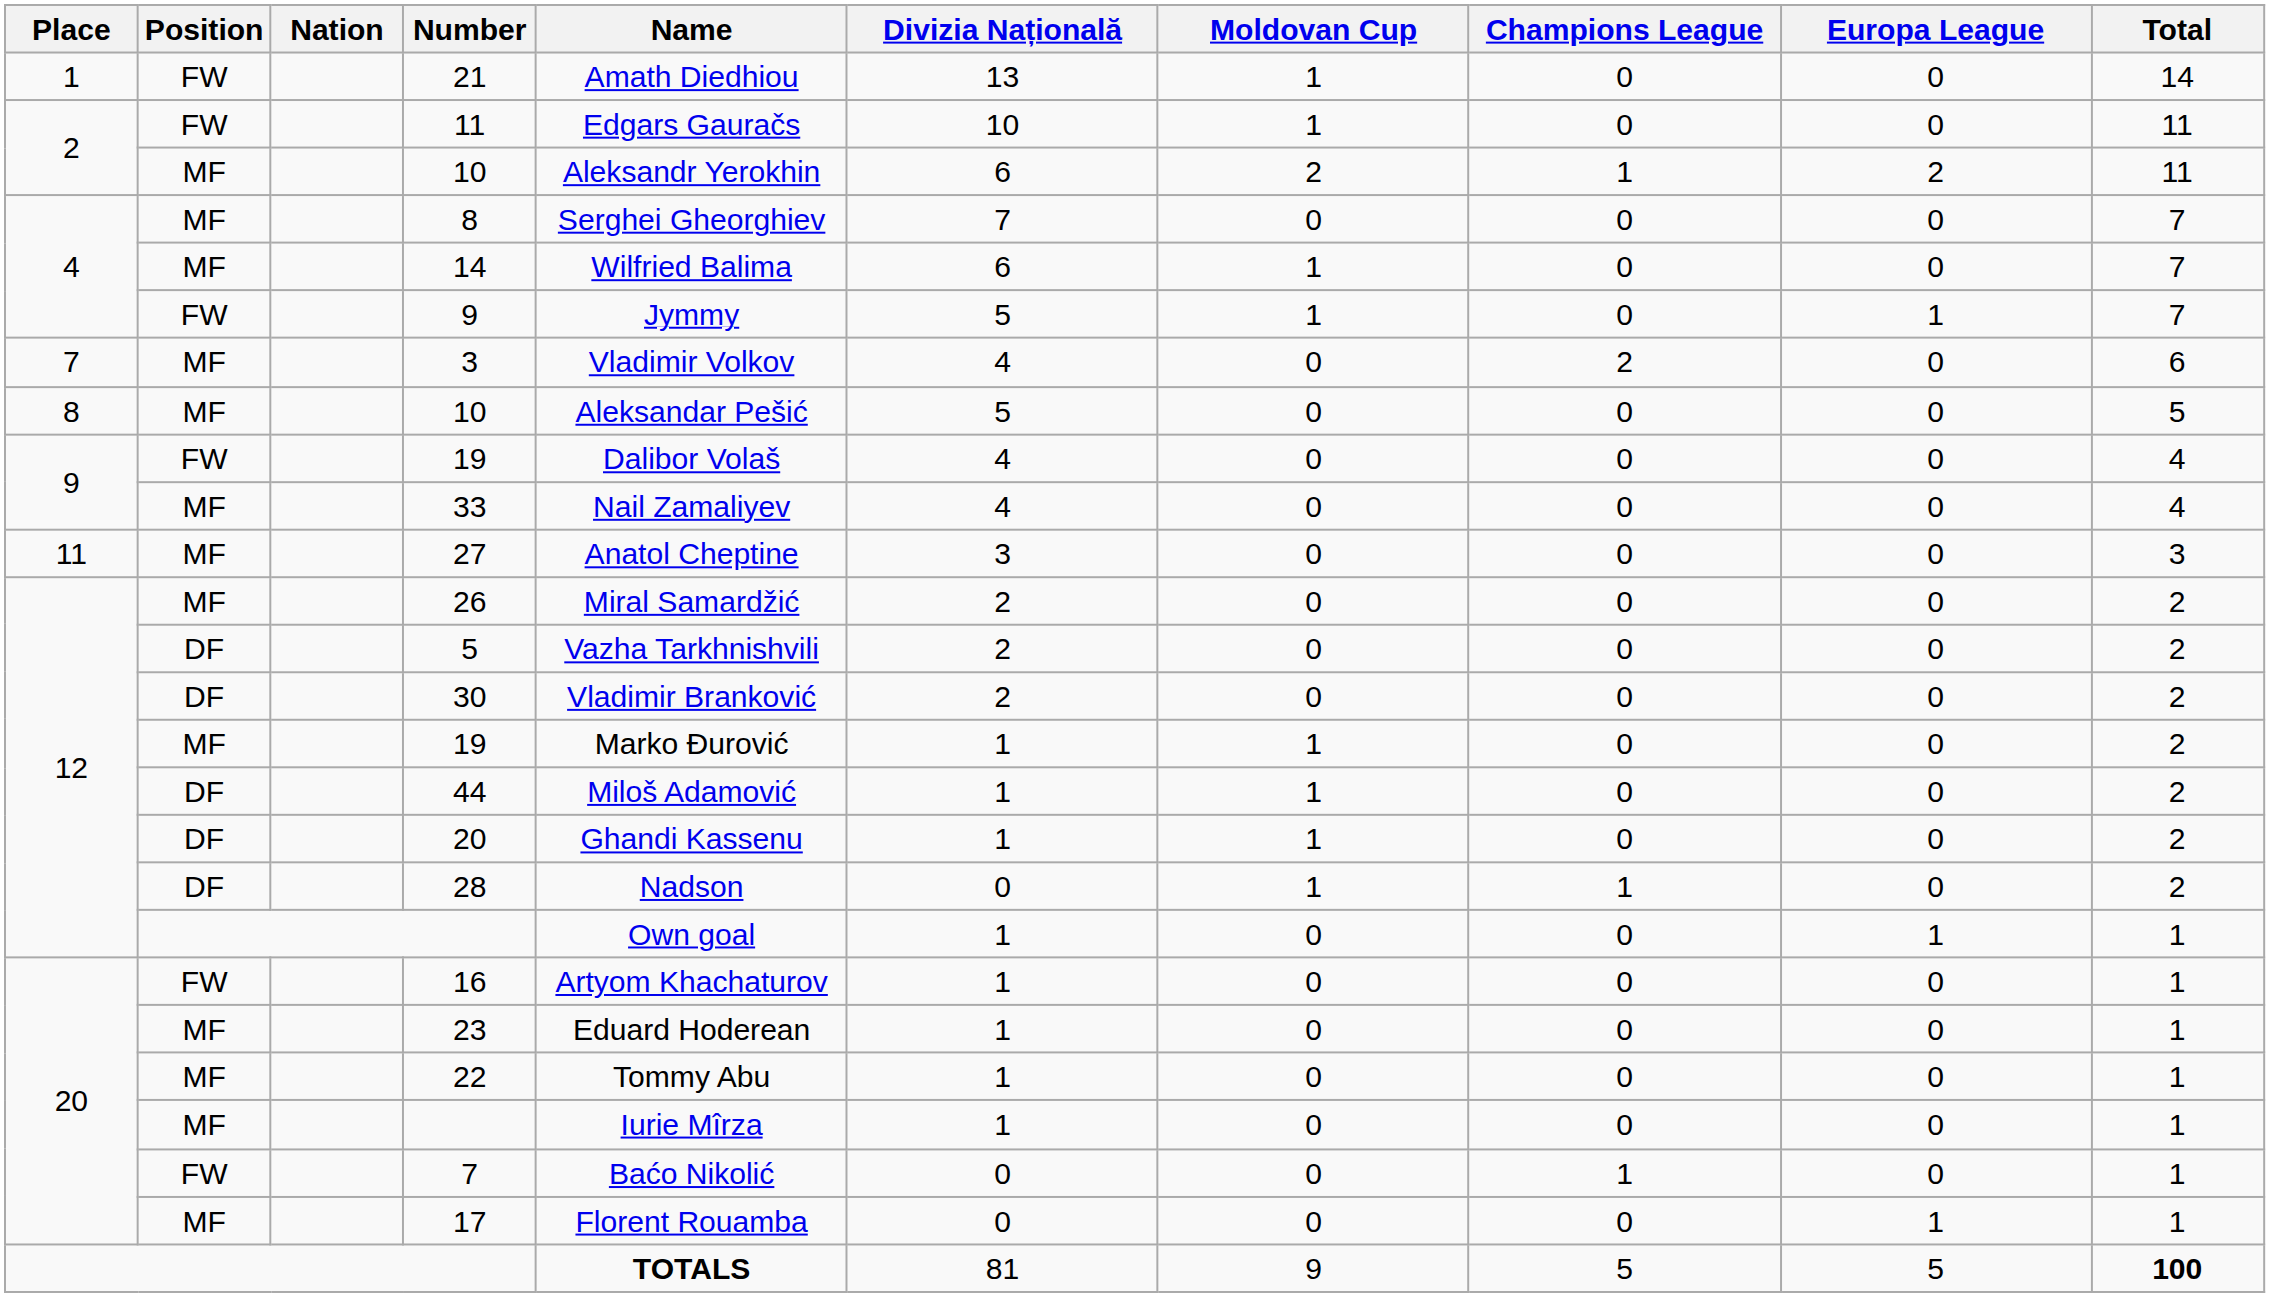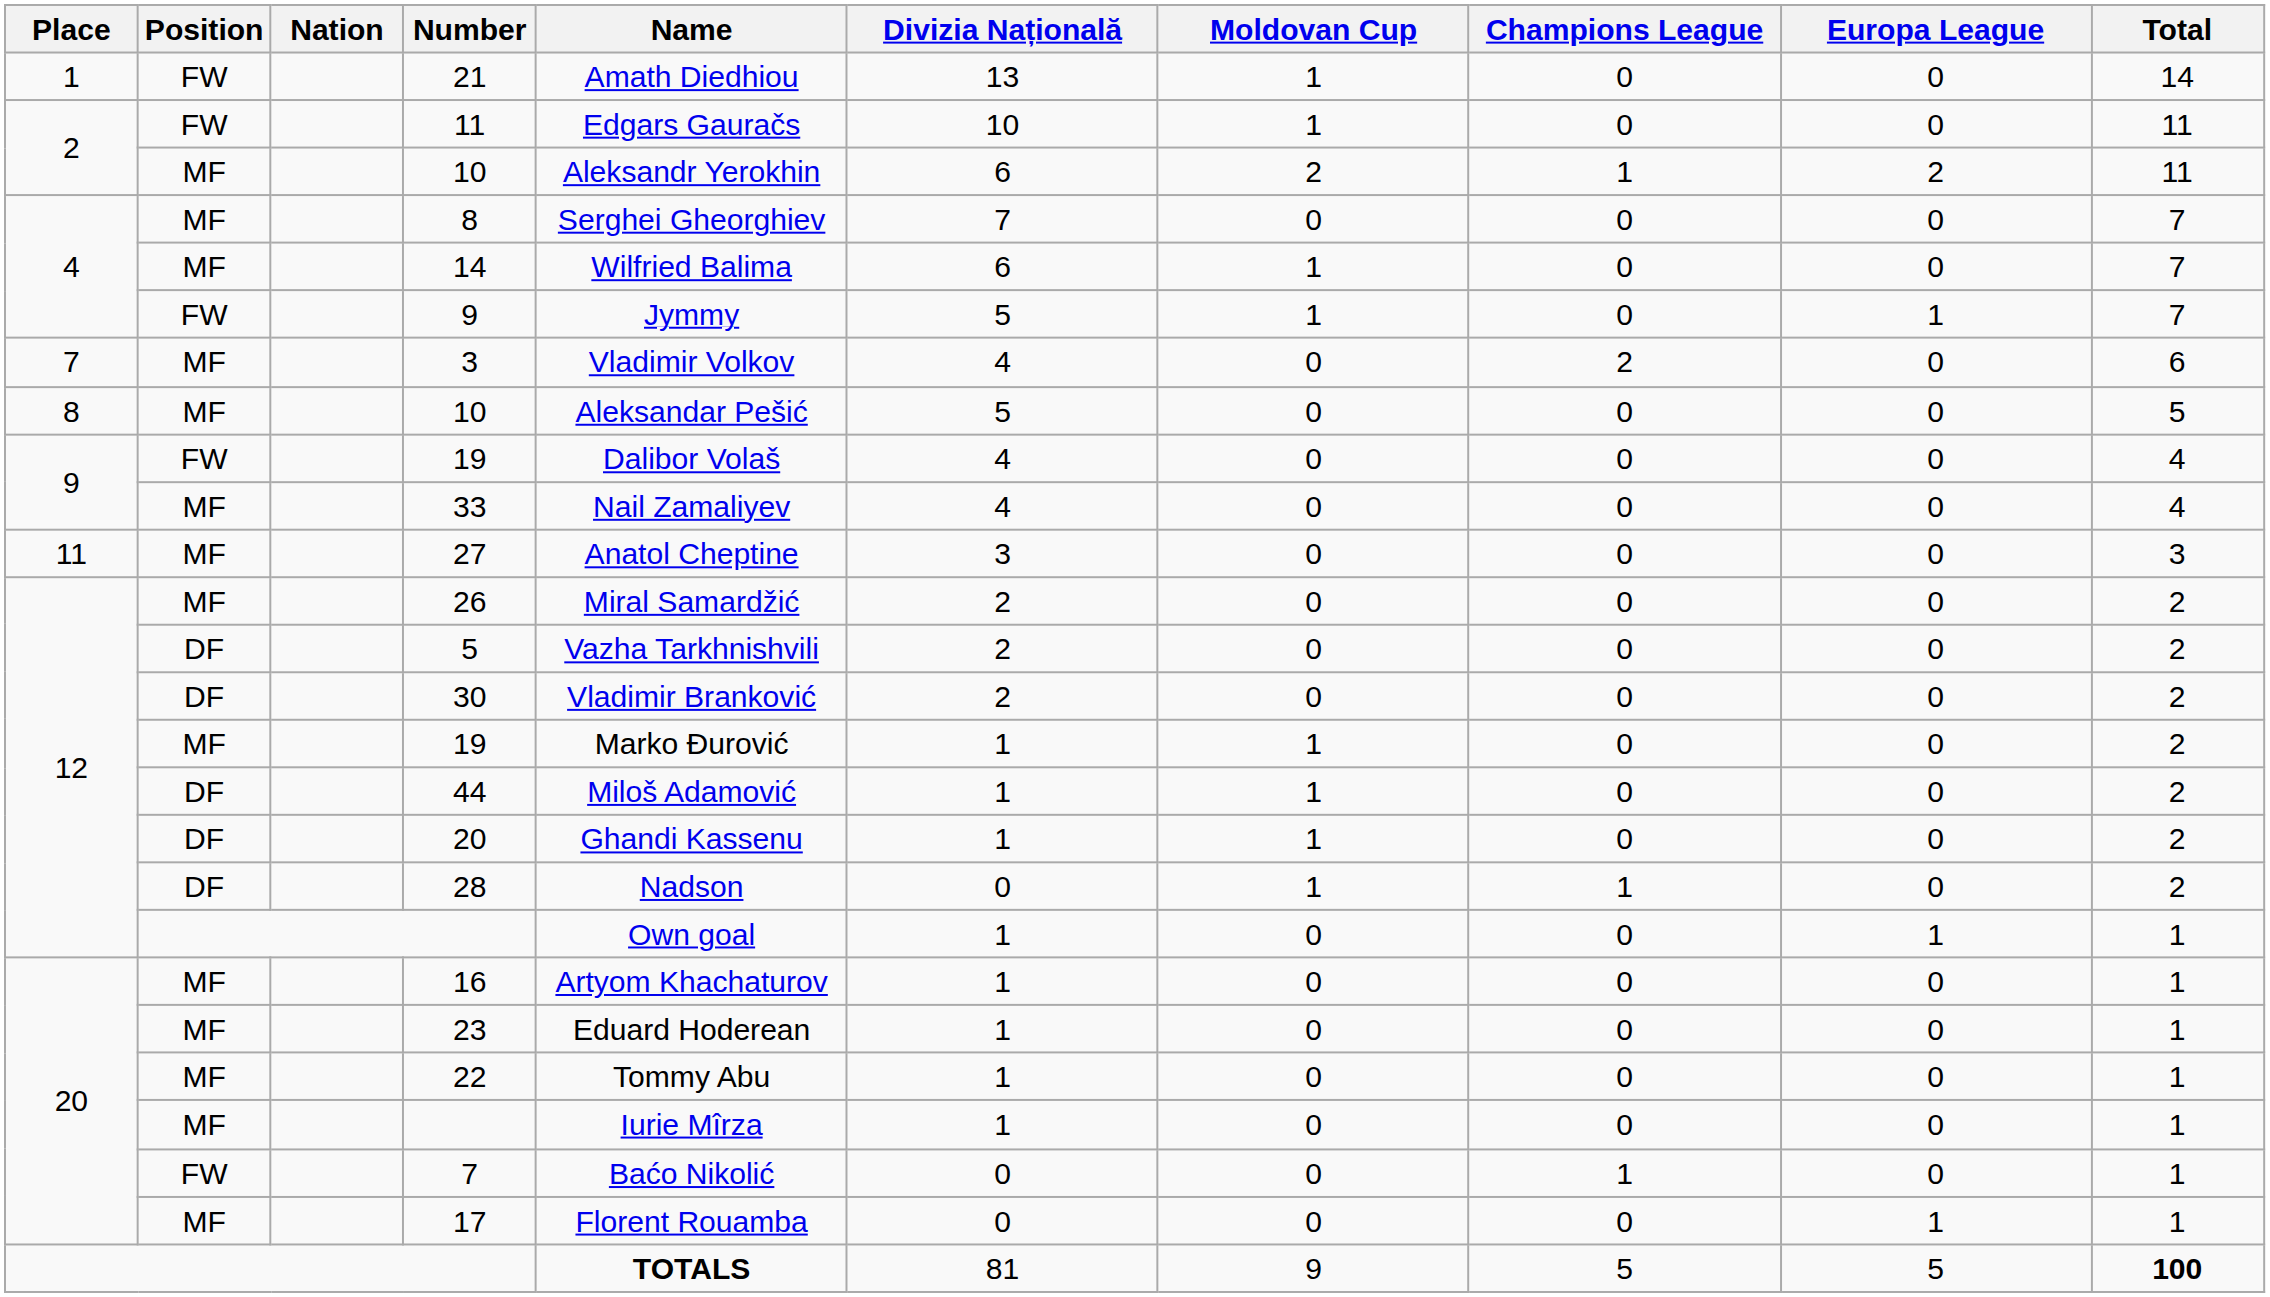16 | Position: FW -> MF
